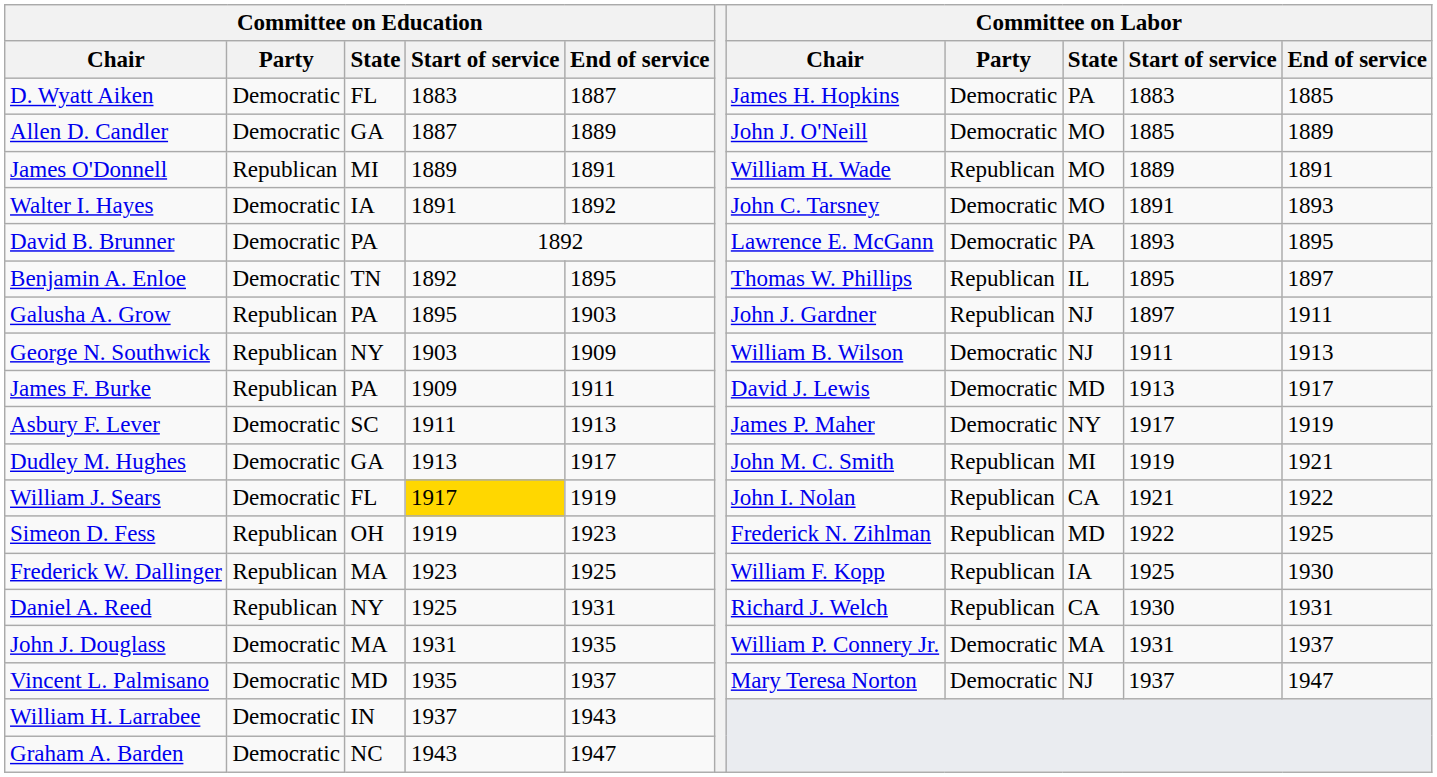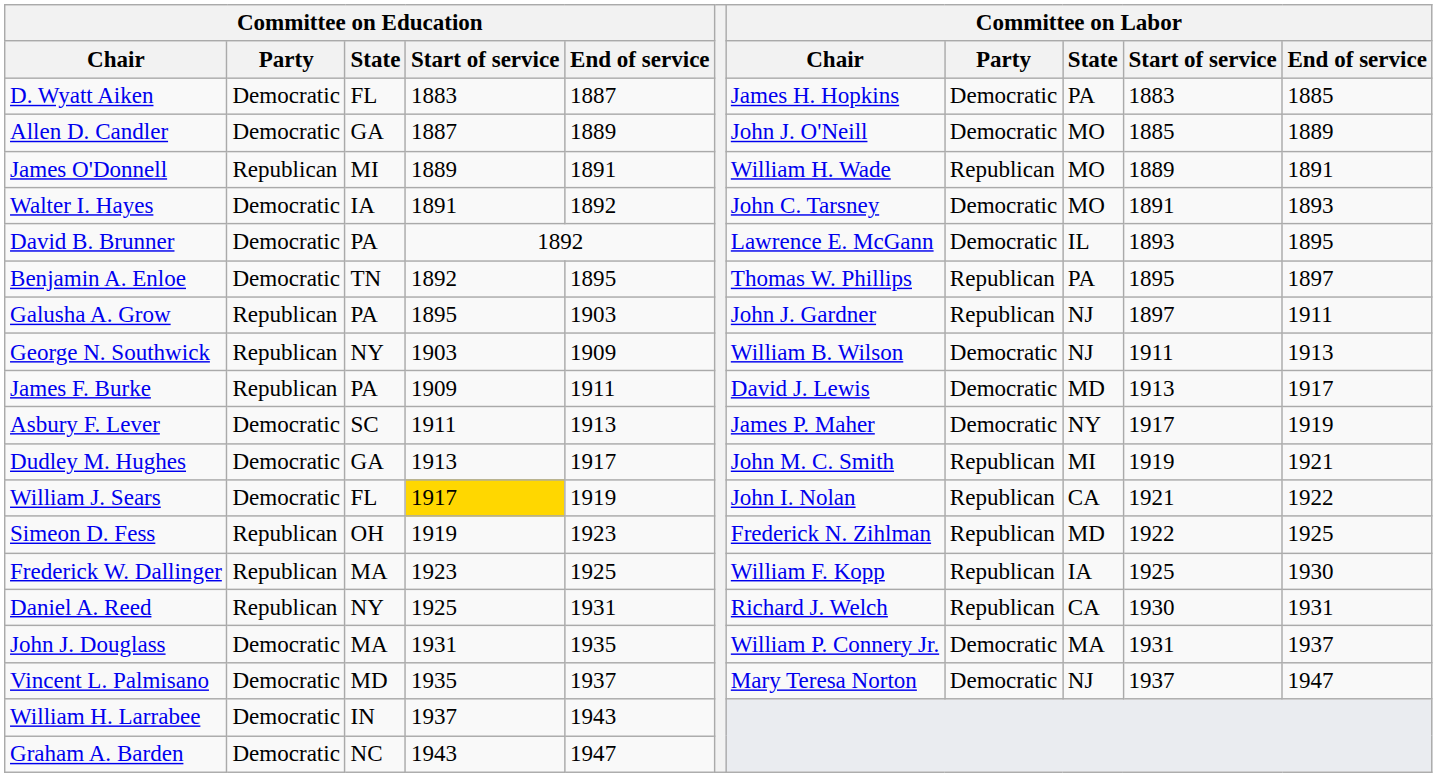David B. Brunner | Committee on Labor / State: PA -> IL
Benjamin A. Enloe | Committee on Labor / State: IL -> PA
